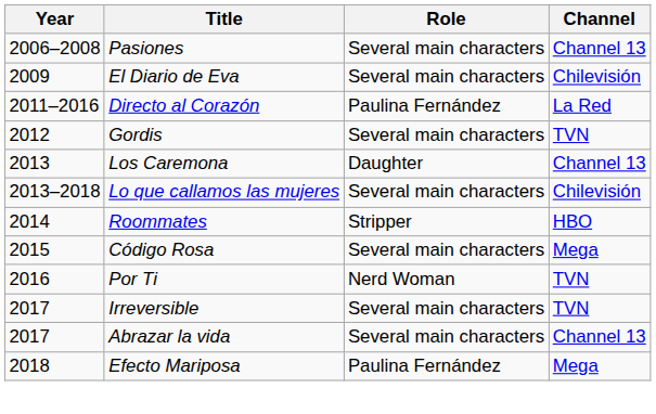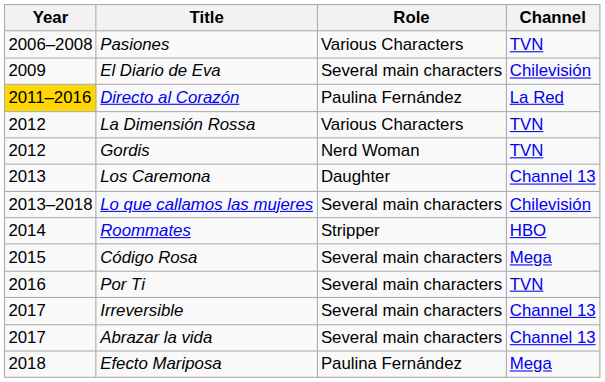Pasiones | Role: Several main characters -> Various Characters
Pasiones | Channel: Channel 13 -> TVN
Directo al Corazón | Year: no background -> gold background
+ row: 2012 | La Dimensión Rossa | Various Characters | TVN
Gordis | Role: Several main characters -> Nerd Woman
Por Ti | Role: Nerd Woman -> Several main characters
Irreversible | Channel: TVN -> Channel 13
